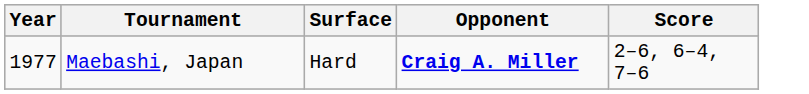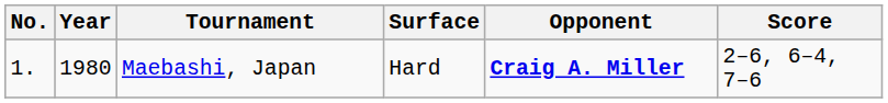+ column: No. | 1.
Maebashi, Japan | Year: 1977 -> 1980
